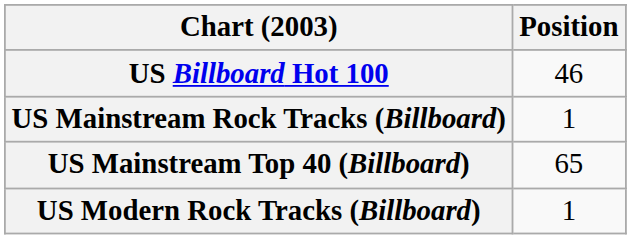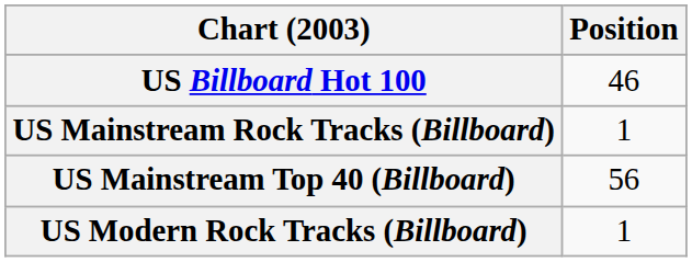US Mainstream Top 40 (Billboard) | Position: 65 -> 56
